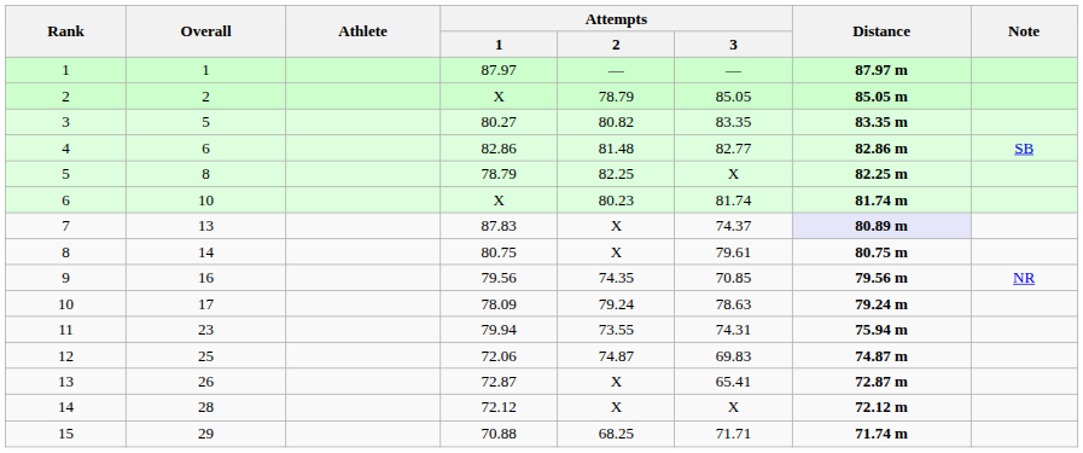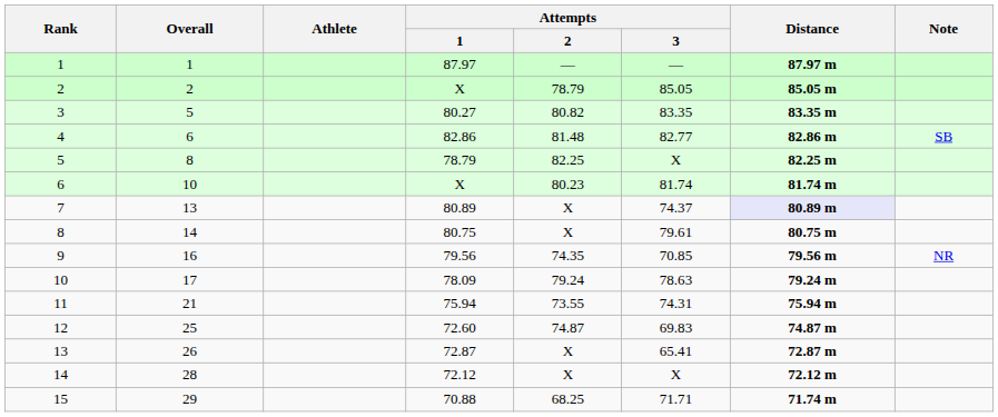7 | Attempts / 1: 87.83 -> 80.89
11 | Overall: 23 -> 21
11 | Attempts / 1: 79.94 -> 75.94
12 | Attempts / 1: 72.06 -> 72.60
